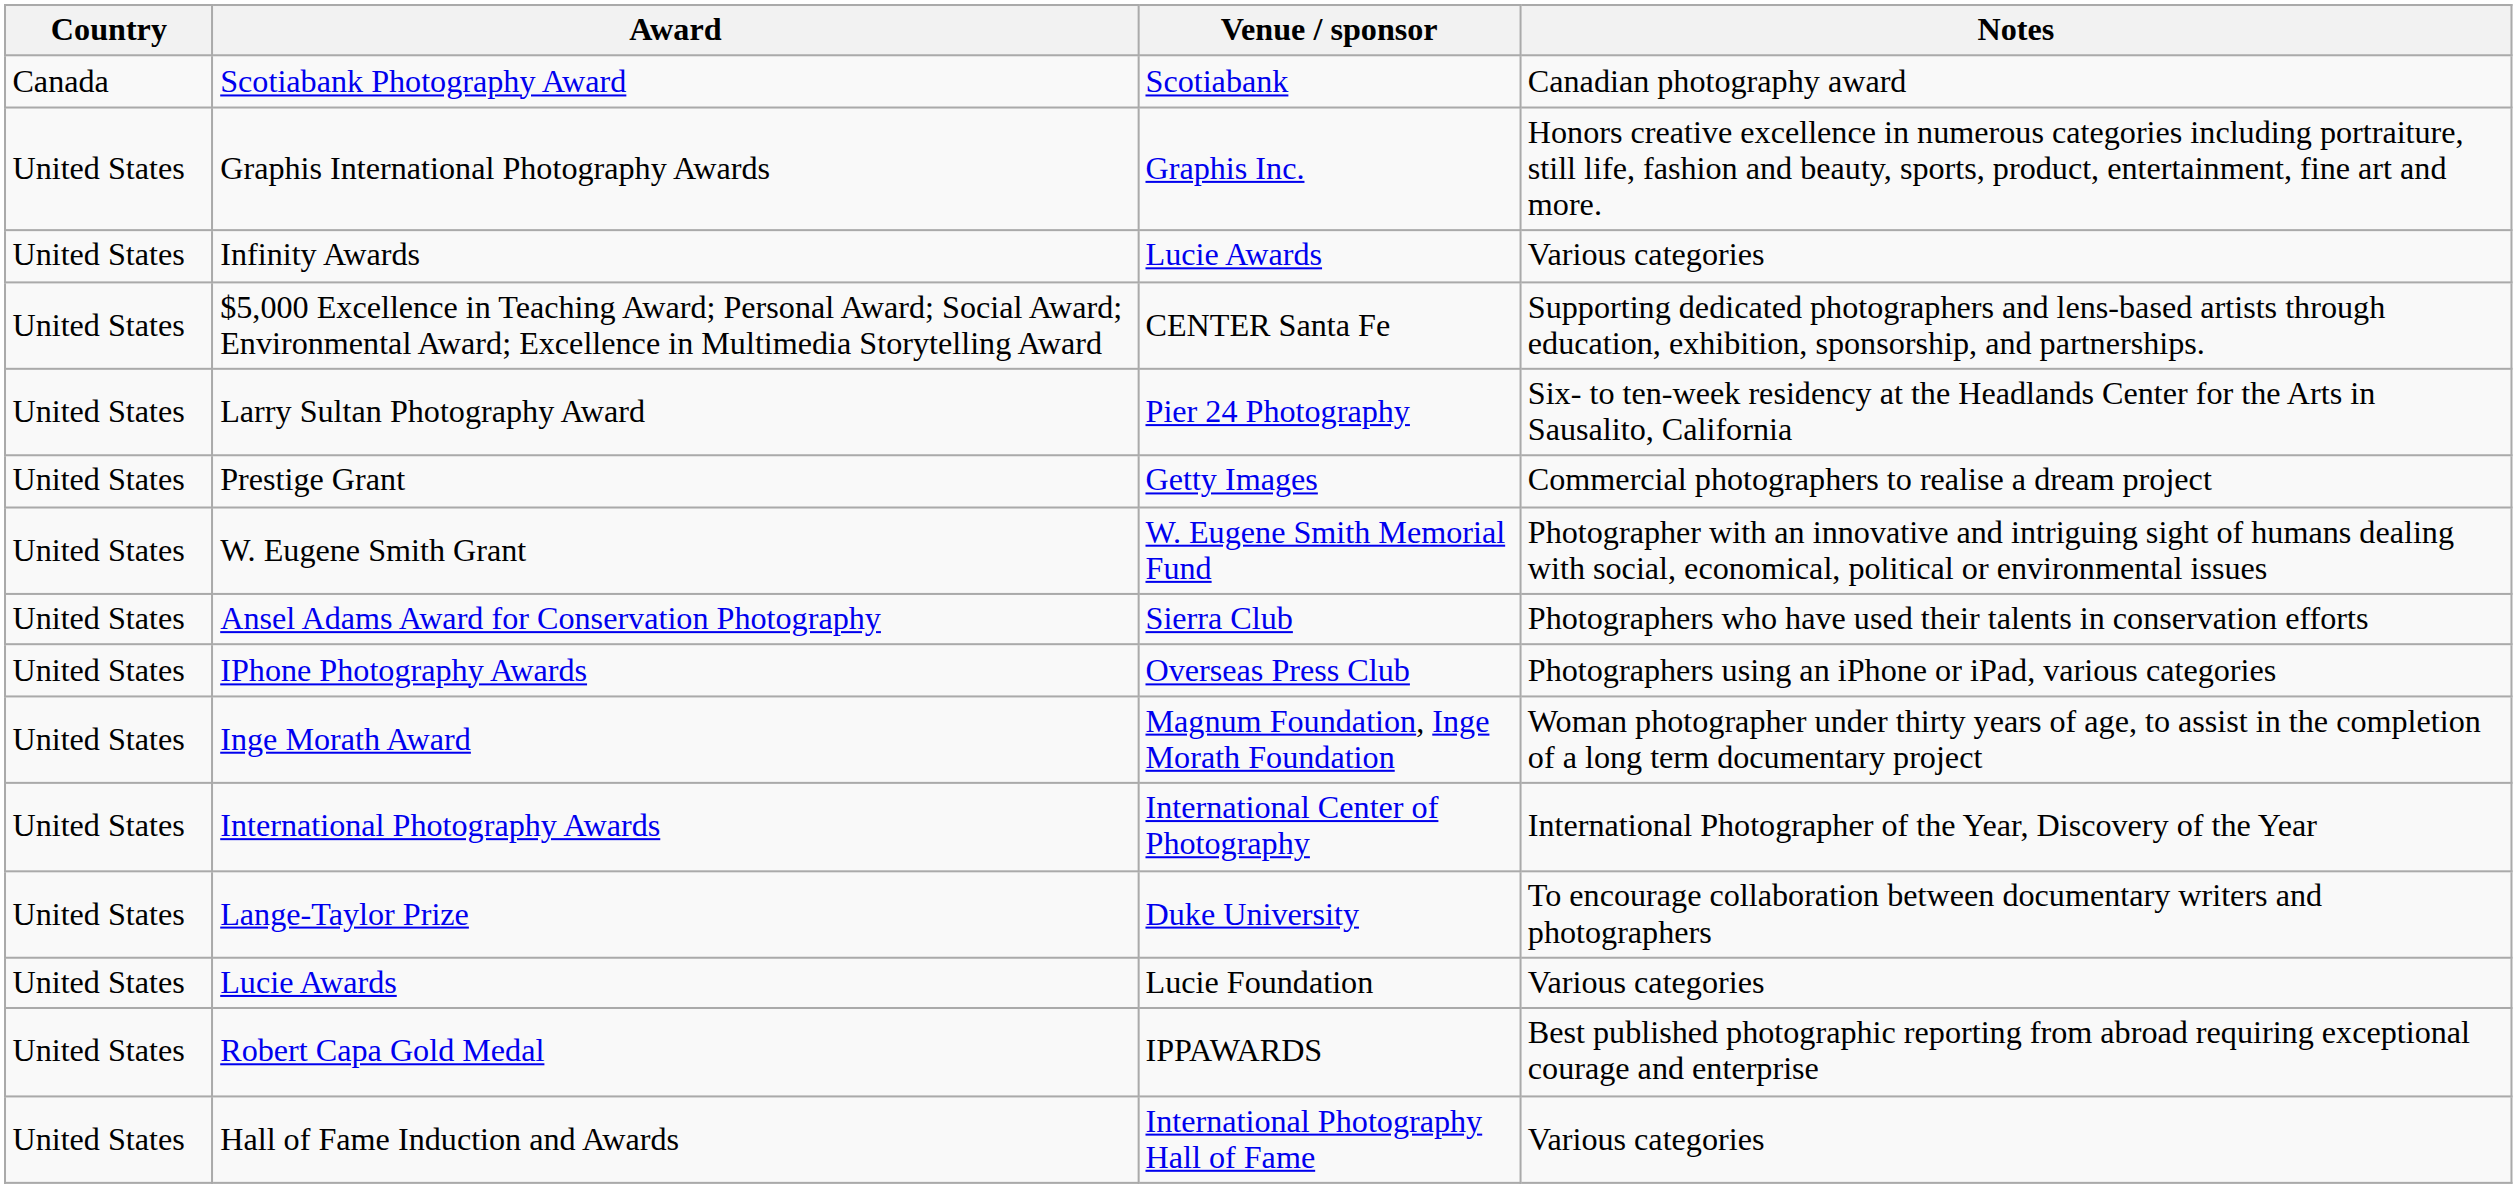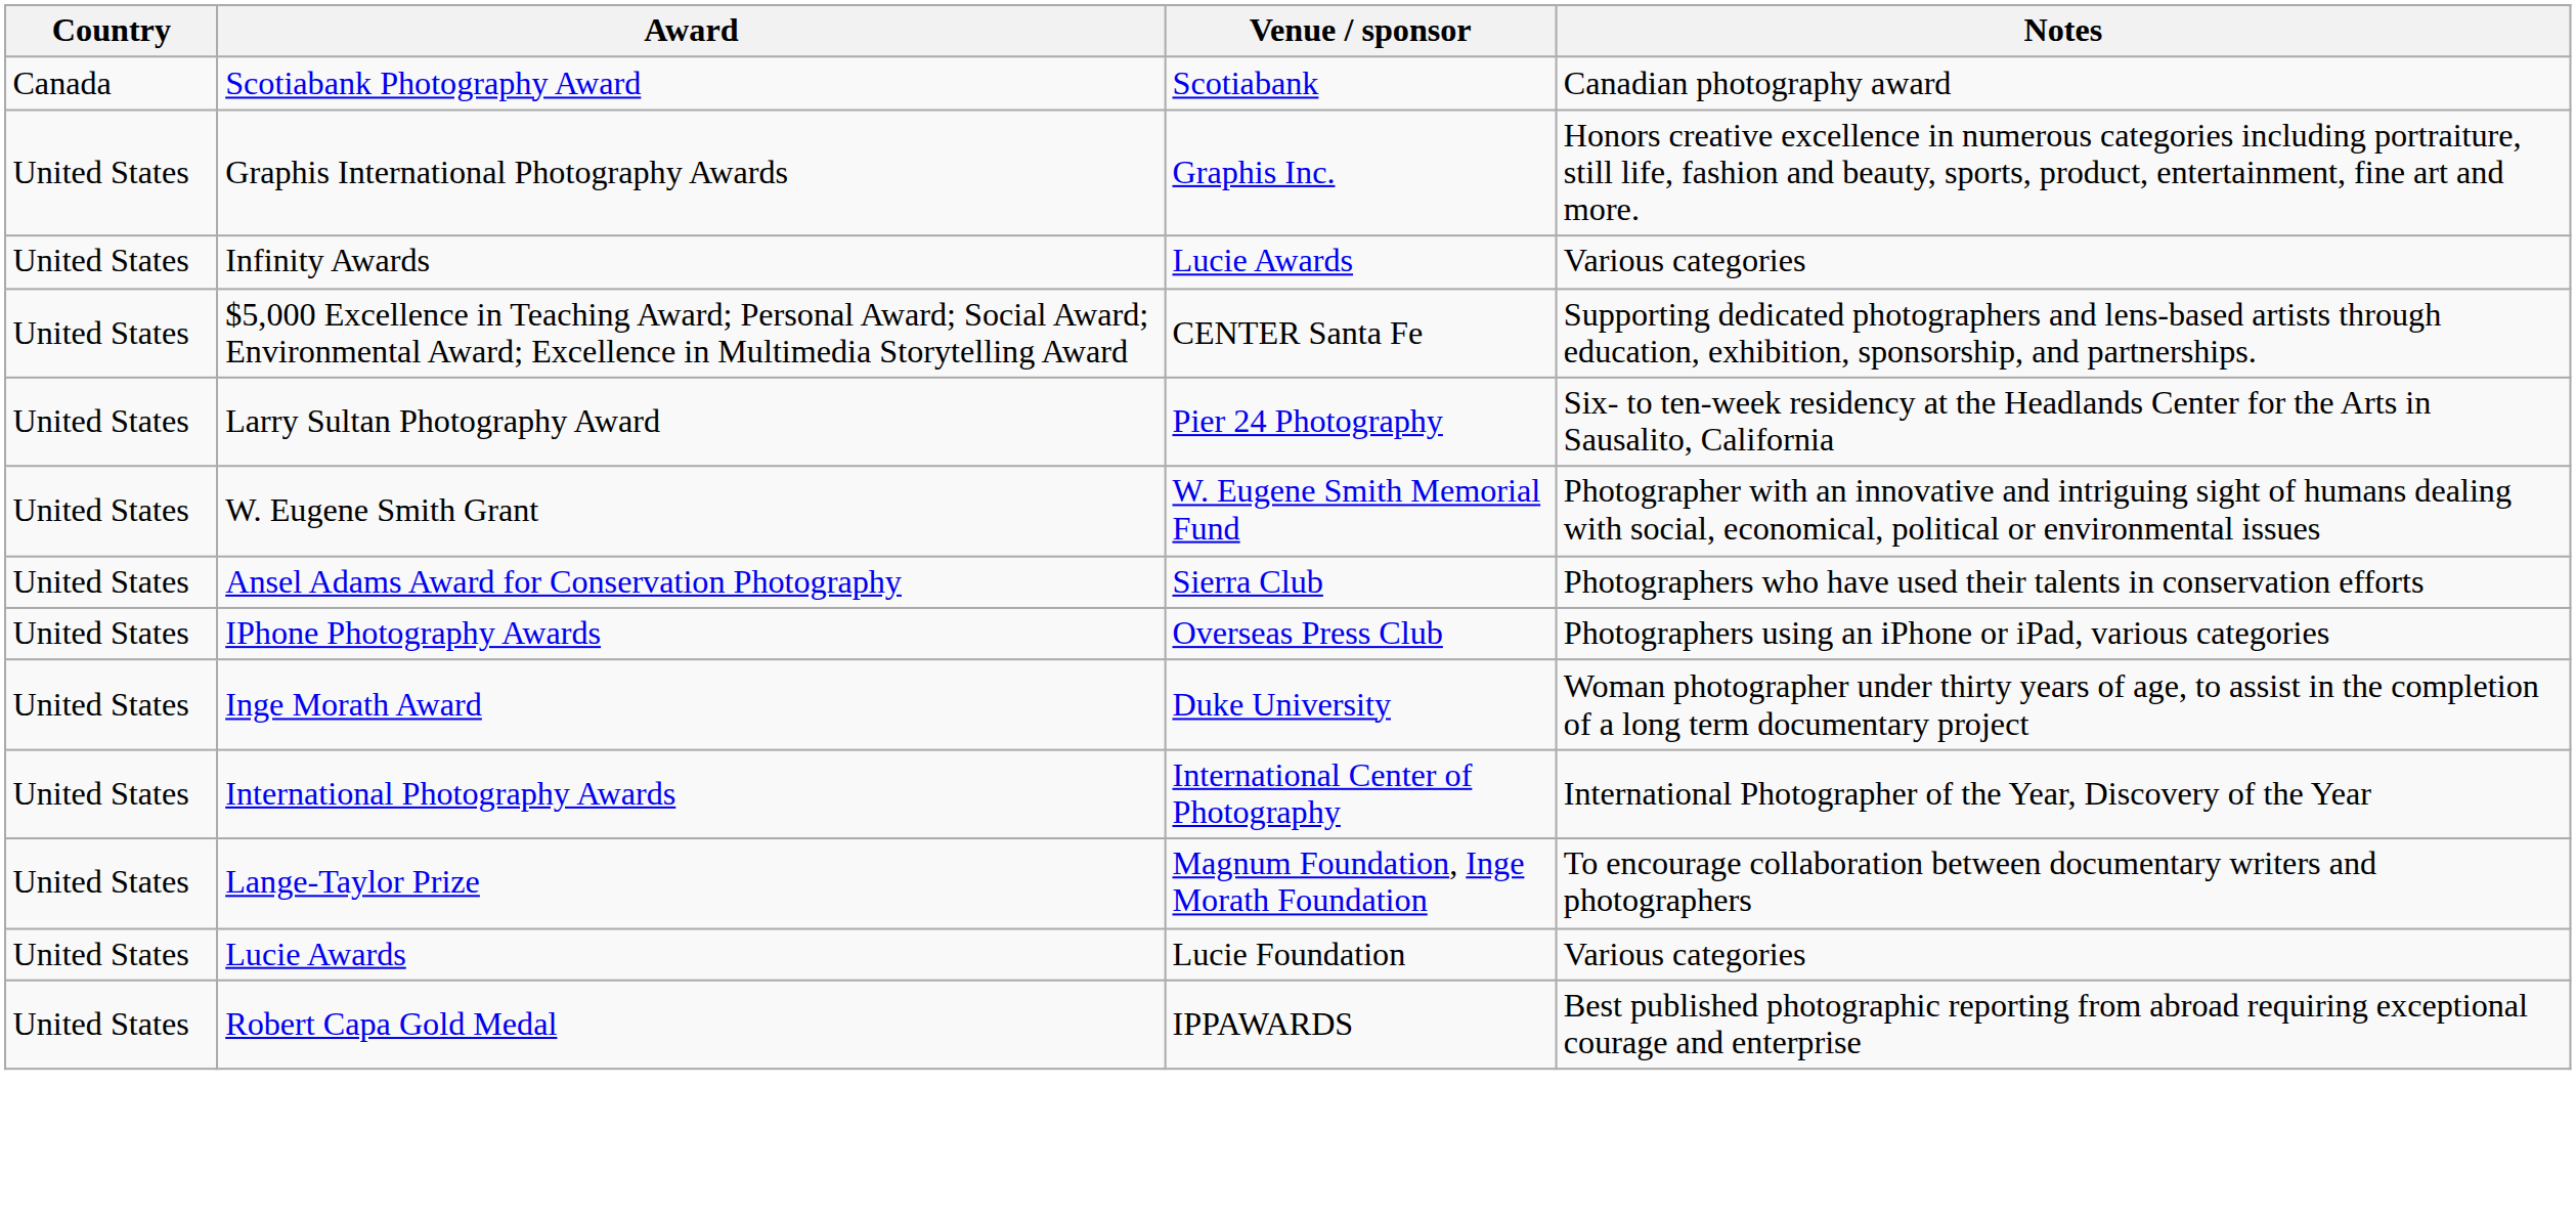- row: United States | Prestige Grant | Getty Images | Commercial photographers to realise a dream project
Inge Morath Award | Venue / sponsor: Magnum Foundation, Inge Morath Foundation -> Duke University
Lange-Taylor Prize | Venue / sponsor: Duke University -> Magnum Foundation, Inge Morath Foundation
- row: United States | Hall of Fame Induction and Awards | International Photography Hall of Fame | Various categories
